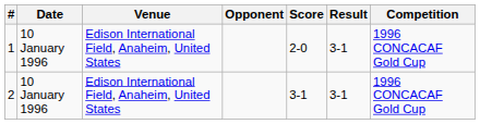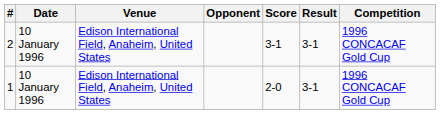rows swapped: 1 <-> 2
